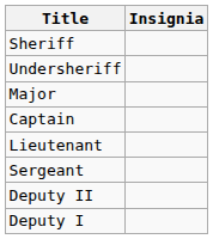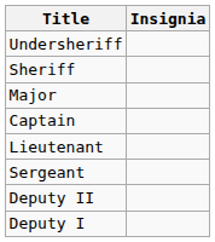rows swapped: Sheriff <-> Undersheriff
